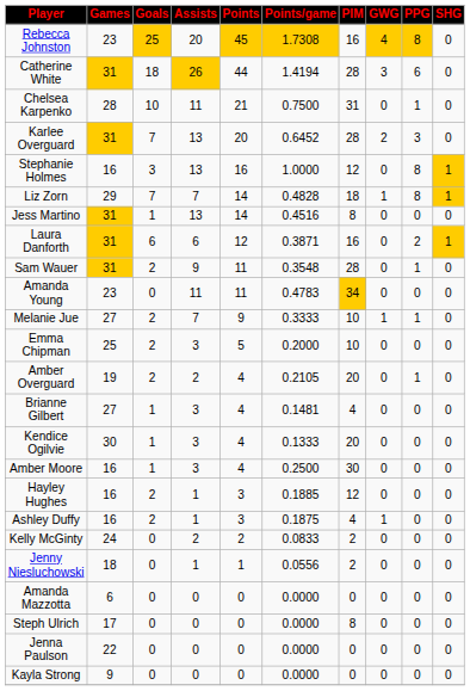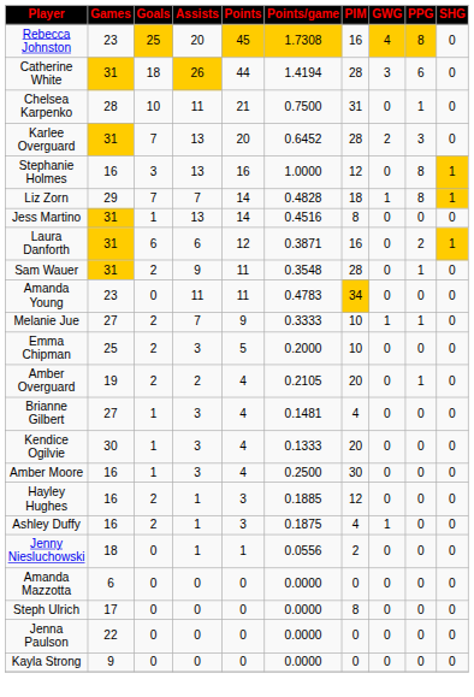- row: Kelly McGinty | 24 | 0 | 2 | 2 | 0.0833 | 2 | 0 | 0 | 0
